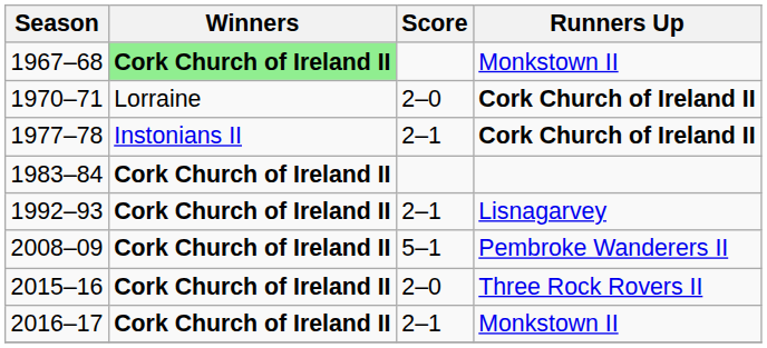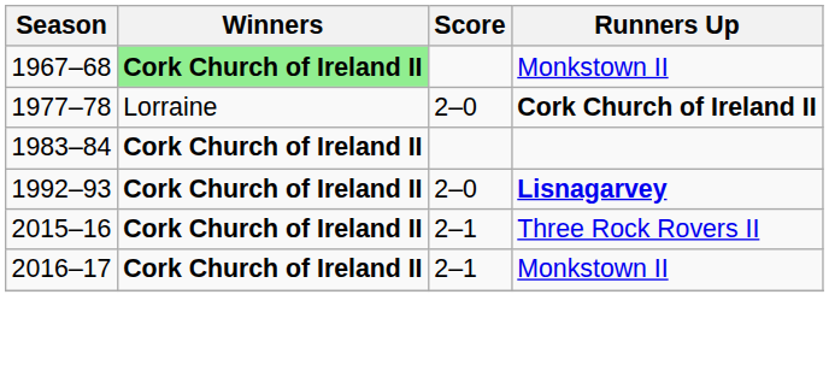- row: 1970–71 | Lorraine | 2–0 | Cork Church of Ireland II
1977–78 | Winners: Instonians II -> Lorraine
1977–78 | Score: 2–1 -> 2–0
1992–93 | Score: 2–1 -> 2–0
1992–93 | Runners Up: normal -> bold
- row: 2008–09 | Cork Church of Ireland II | 5–1 | Pembroke Wanderers II
2015–16 | Score: 2–0 -> 2–1
